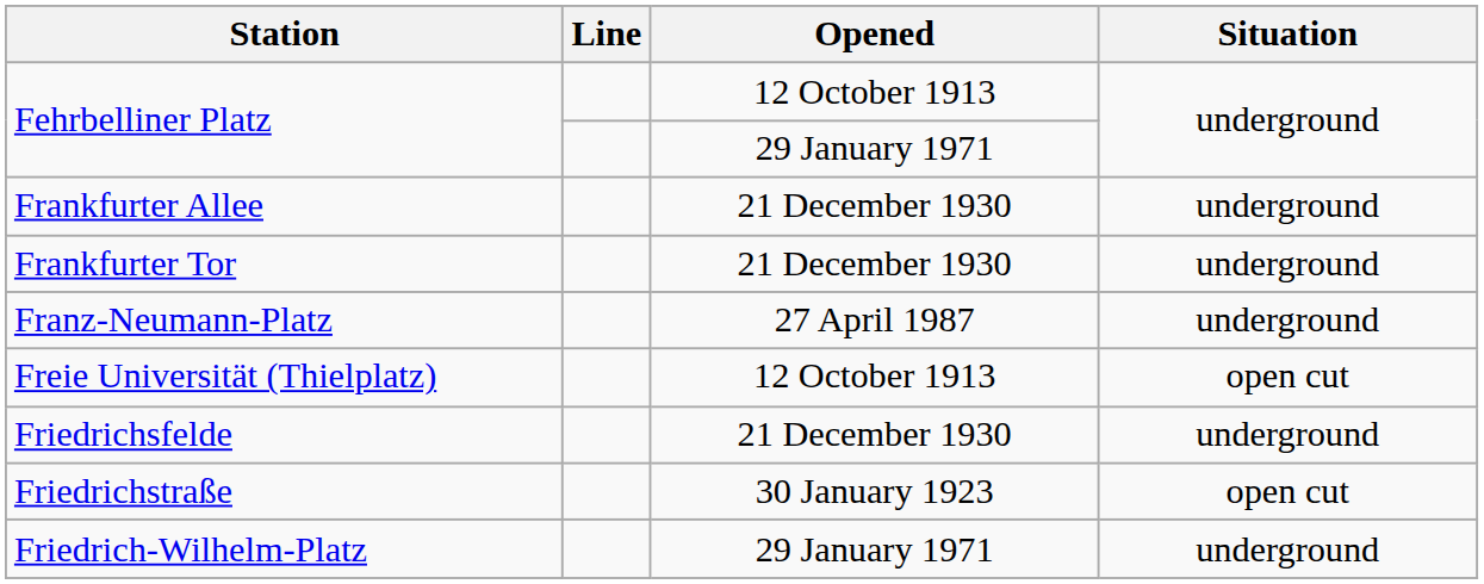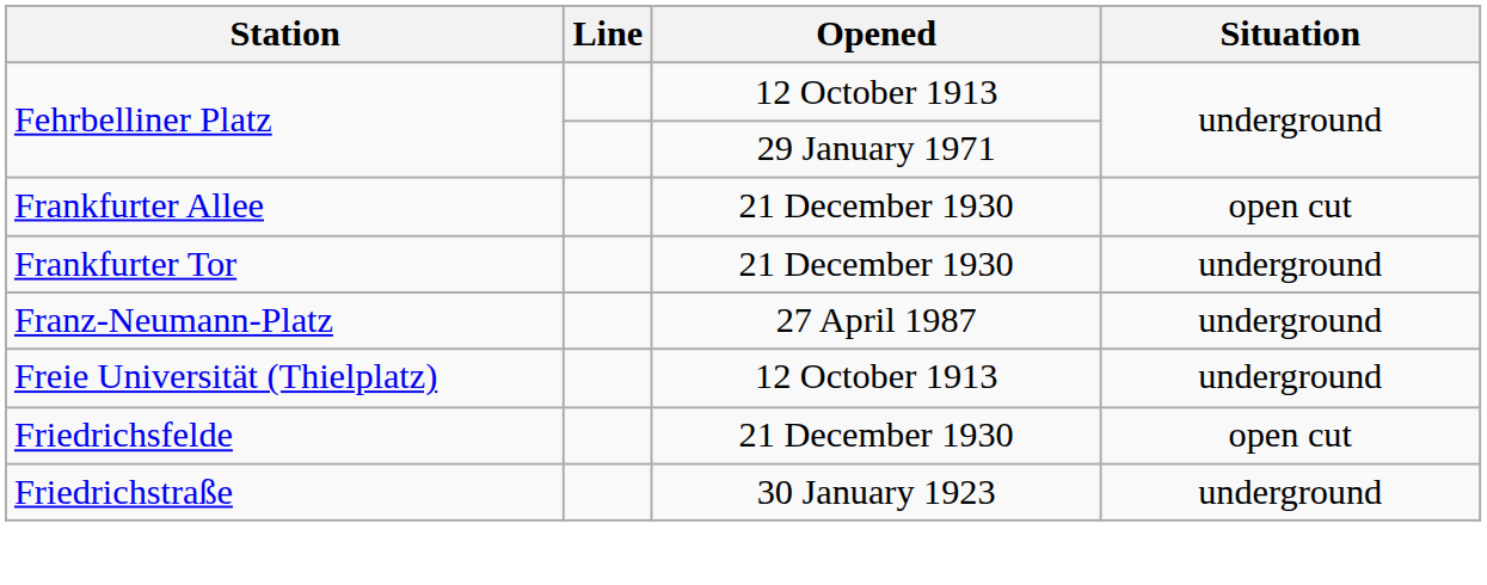Frankfurter Allee | Situation: underground -> open cut
Freie Universität (Thielplatz) | Situation: open cut -> underground
Friedrichsfelde | Situation: underground -> open cut
Friedrichstraße | Situation: open cut -> underground
- row: Friedrich-Wilhelm-Platz | 29 January 1971 | underground
